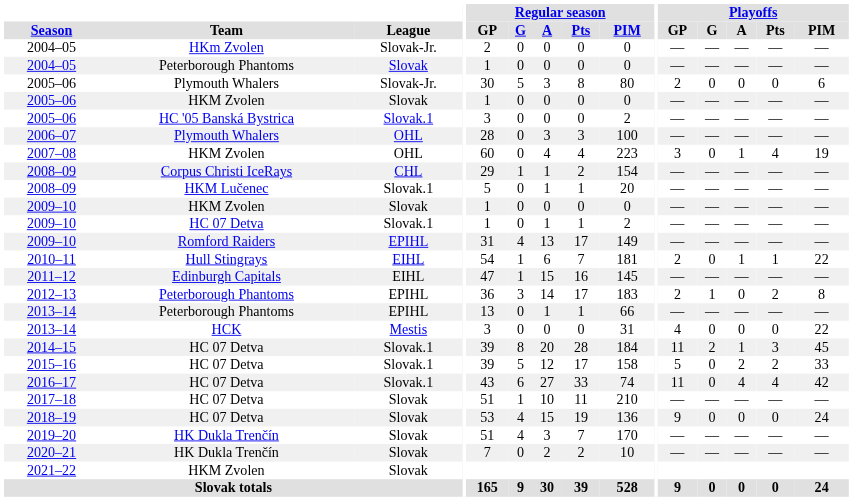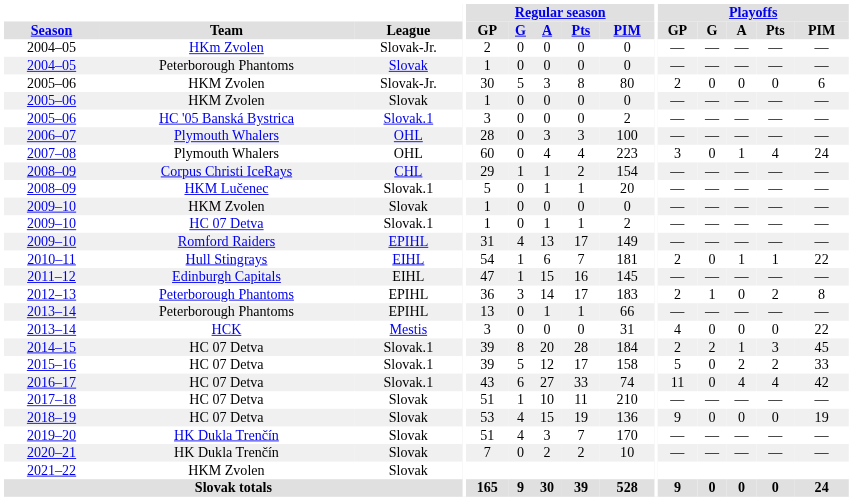2005–06 / Slovak-Jr. | Team: Plymouth Whalers -> HKM Zvolen
2007–08 | Team: HKM Zvolen -> Plymouth Whalers
2007–08 | Playoffs / PIM: 19 -> 24
2014–15 | Playoffs / GP: 11 -> 2
2018–19 | Playoffs / PIM: 24 -> 19
